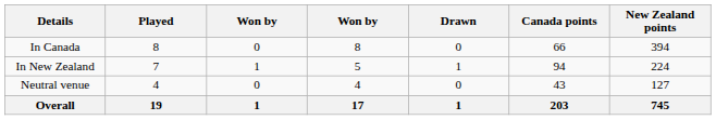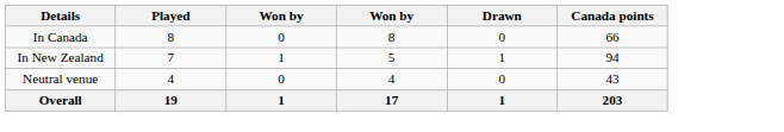- column: New Zealand points | 394 | 224 | 127 | 745
